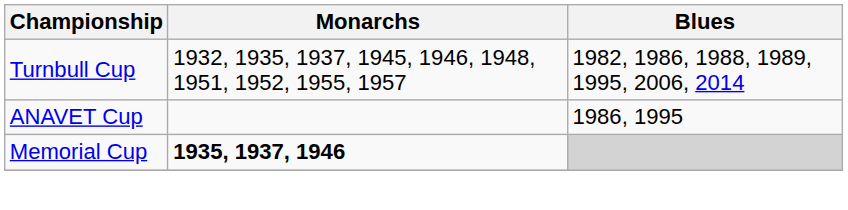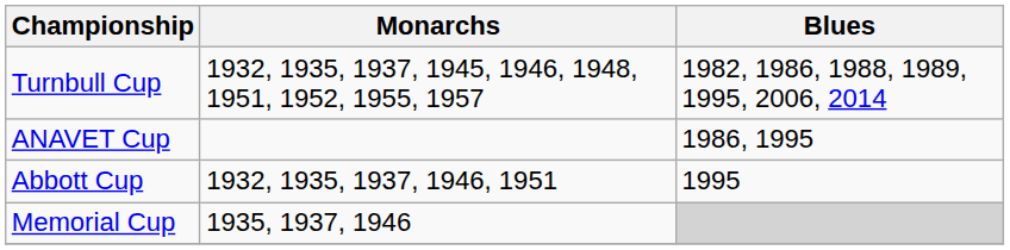+ row: Abbott Cup | 1932, 1935, 1937, 1946, 1951 | 1995
Memorial Cup | Monarchs: bold -> normal
